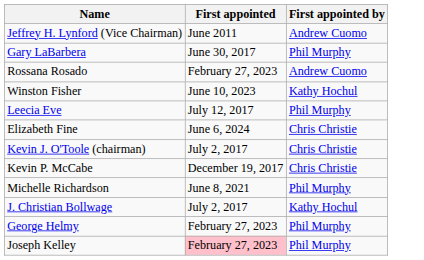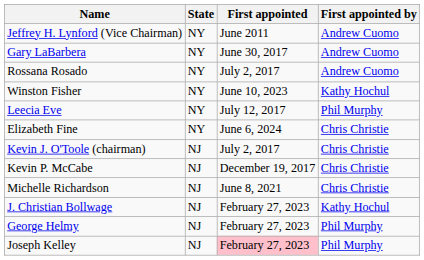+ column: State | NY | NY | NY | NY | NY | NY | NJ | NJ | NJ | NJ | NJ | NJ
Gary LaBarbera | First appointed by: Phil Murphy -> Andrew Cuomo
Rossana Rosado | First appointed: February 27, 2023 -> July 2, 2017
Michelle Richardson | First appointed by: Phil Murphy -> Chris Christie
J. Christian Bollwage | First appointed: July 2, 2017 -> February 27, 2023
